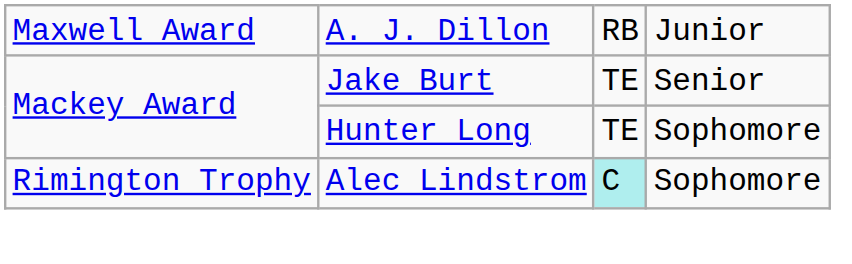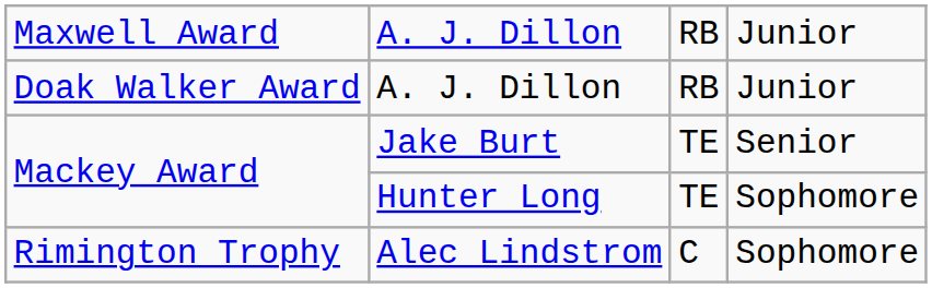+ row: Doak Walker Award | A. J. Dillon | RB | Junior
Alec Lindstrom | column 3: paleturquoise background -> no background
